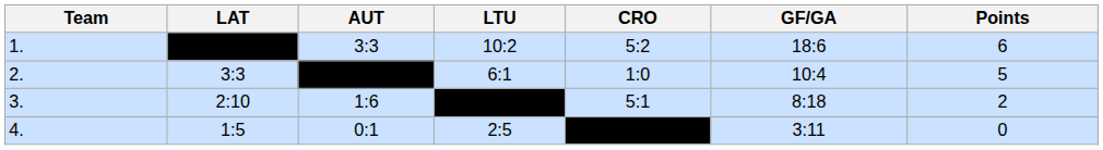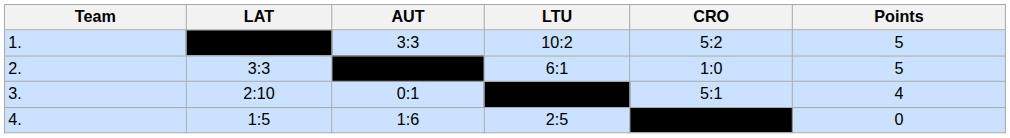- column: GF/GA | 18:6 | 10:4 | 8:18 | 3:11
1. | Points: 6 -> 5
3. | AUT: 1:6 -> 0:1
3. | Points: 2 -> 4
4. | AUT: 0:1 -> 1:6
